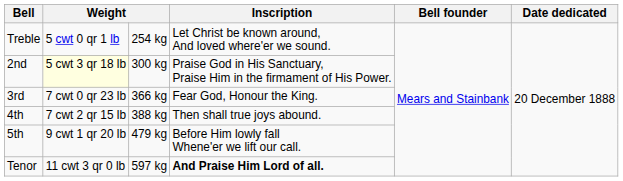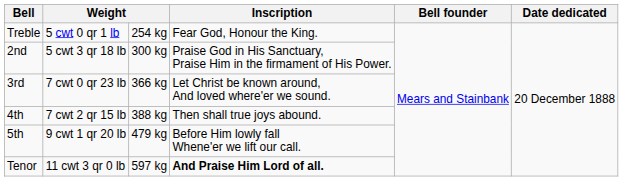Treble | Inscription: Let Christ be known around, And loved where'er we sound. -> Fear God, Honour the King.
2nd | column 2: lightyellow background -> no background
3rd | Inscription: Fear God, Honour the King. -> Let Christ be known around, And loved where'er we sound.
